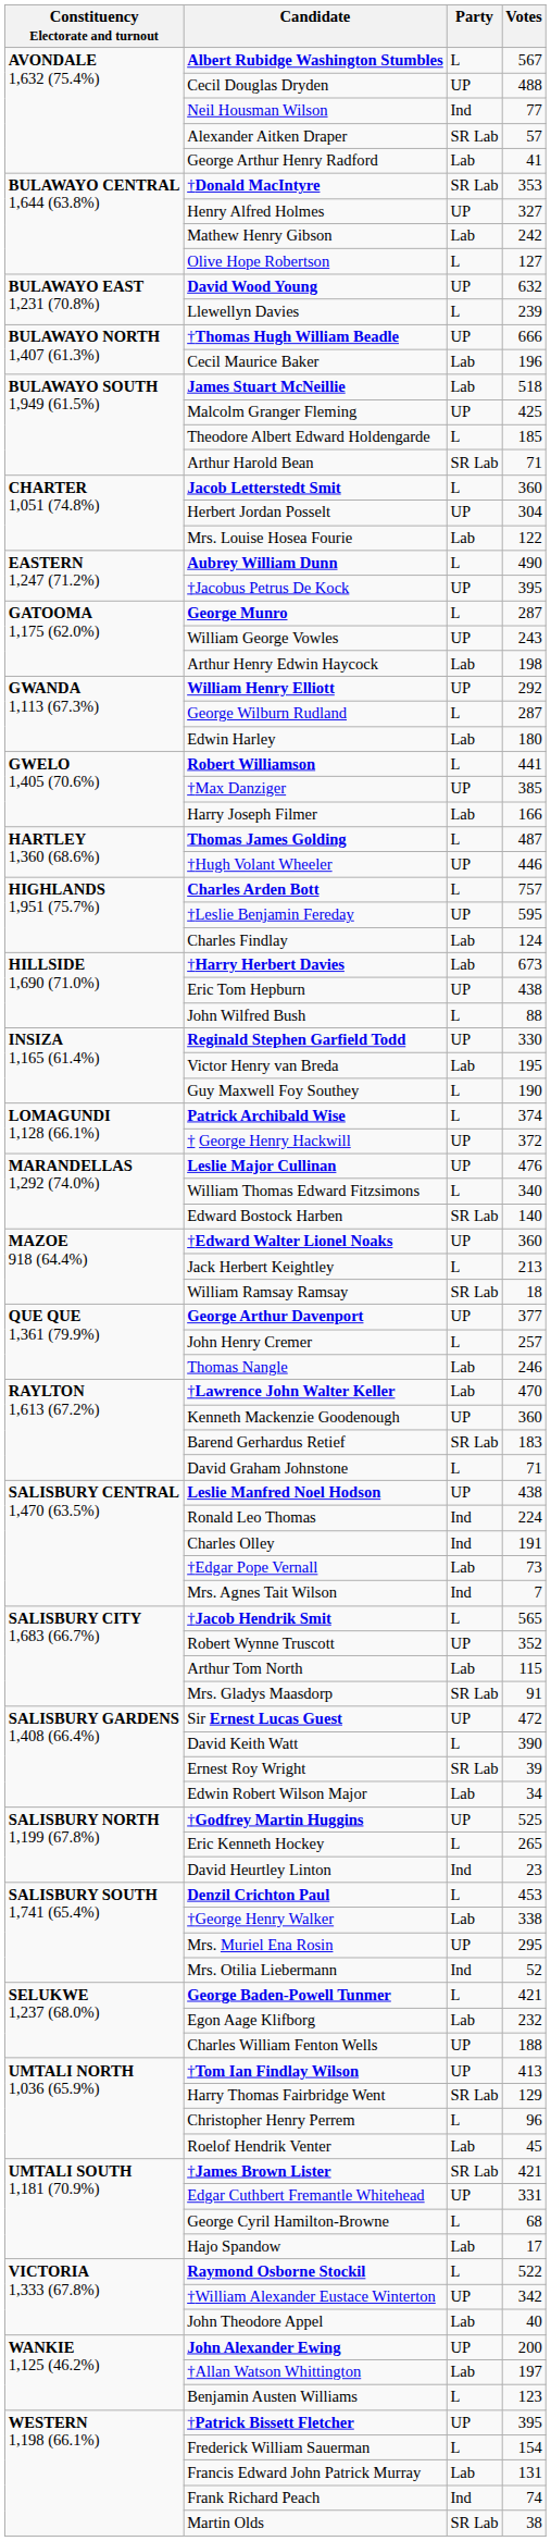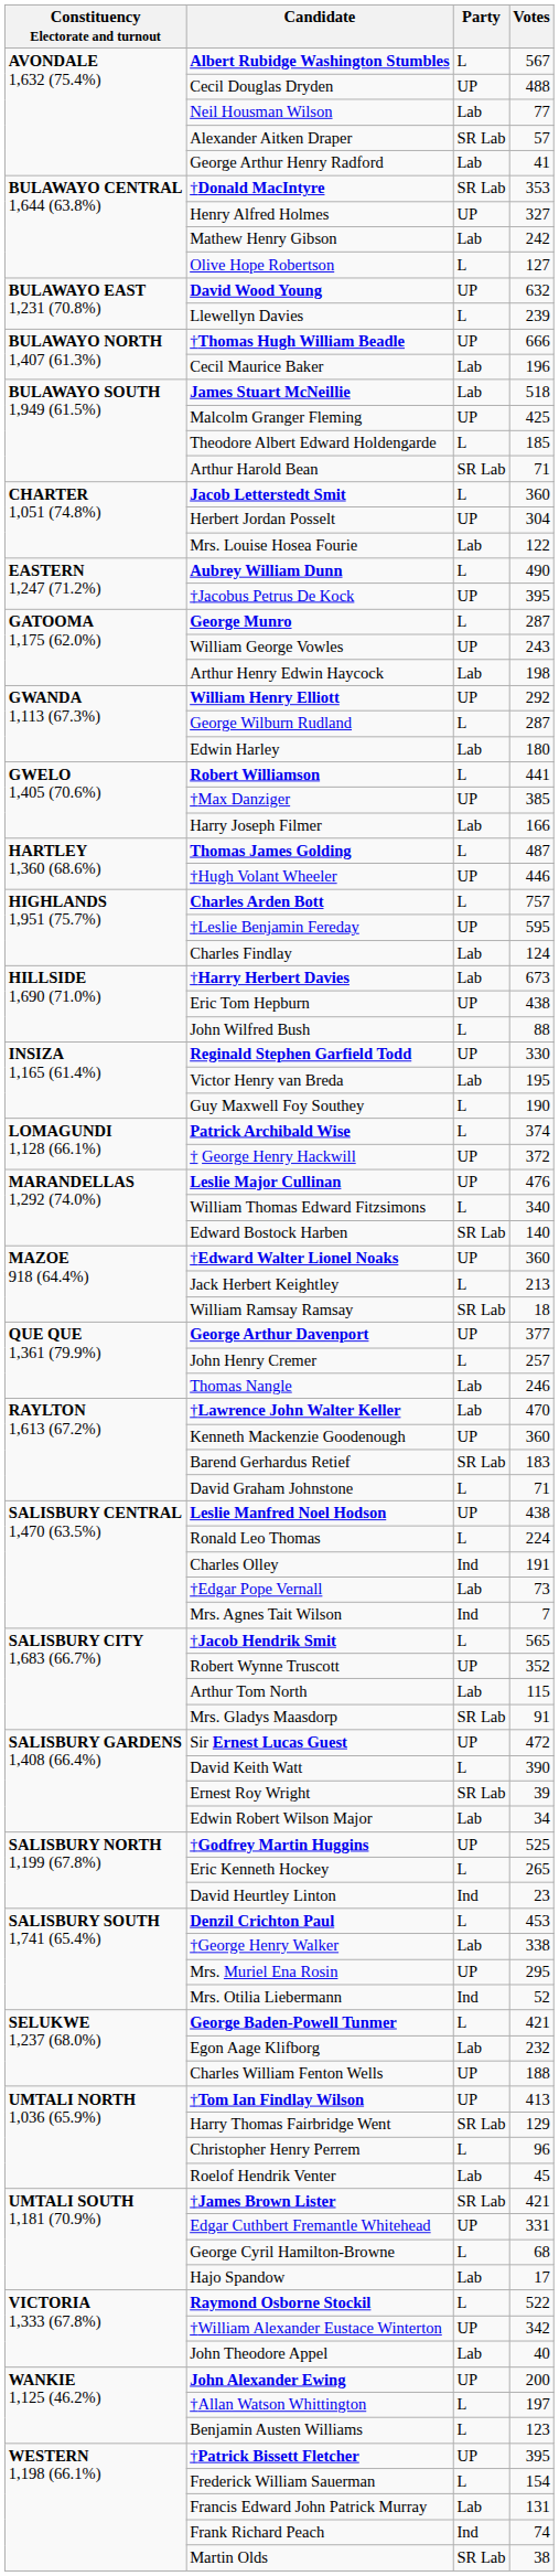Neil Housman Wilson | Party: Ind -> Lab
Ronald Leo Thomas | Party: Ind -> L
†Allan Watson Whittington | Party: Lab -> L
